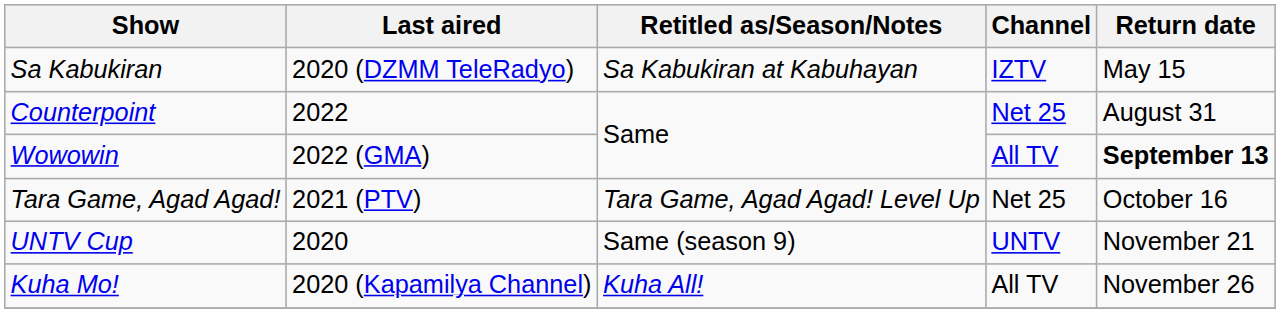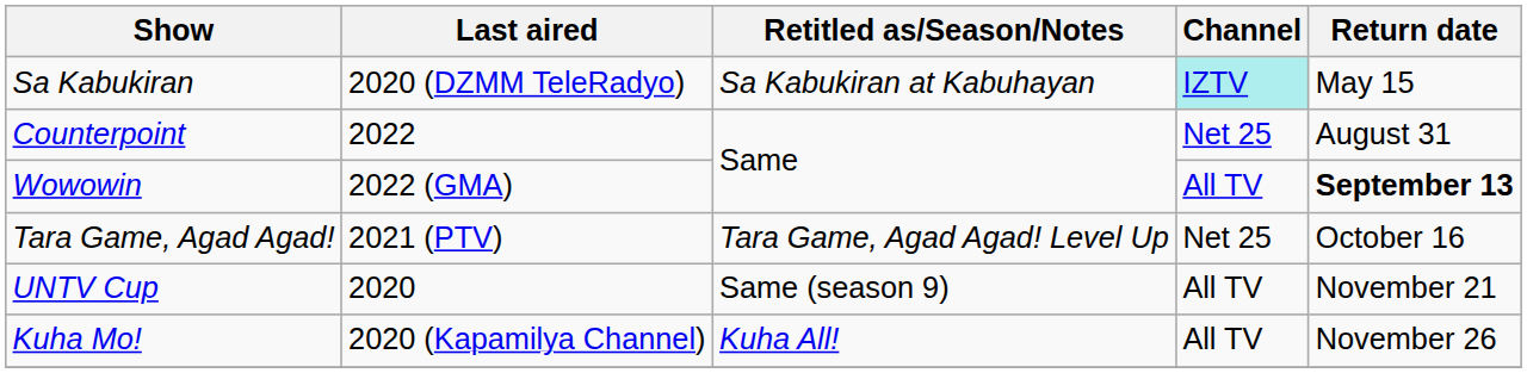Sa Kabukiran | Channel: no background -> paleturquoise background
UNTV Cup | Channel: UNTV -> All TV
